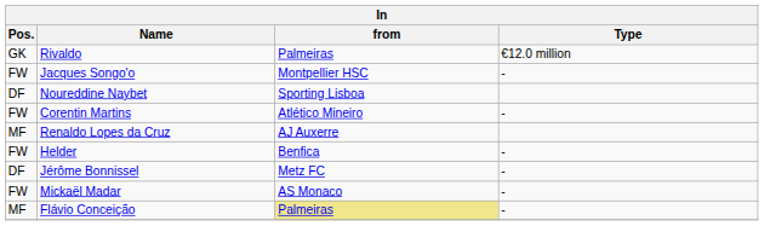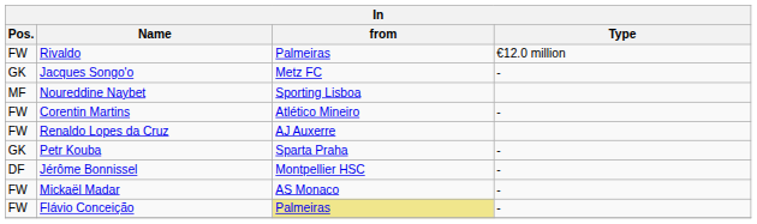Rivaldo | Pos.: GK -> FW
Jacques Songo'o | Pos.: FW -> GK
Jacques Songo'o | from: Montpellier HSC -> Metz FC
Noureddine Naybet | Pos.: DF -> MF
Renaldo Lopes da Cruz | Pos.: MF -> FW
+ row: GK | Petr Kouba | Sparta Praha | -
- row: FW | Helder | Benfica | -
Jérôme Bonnissel | from: Metz FC -> Montpellier HSC
Flávio Conceição | Pos.: MF -> FW
